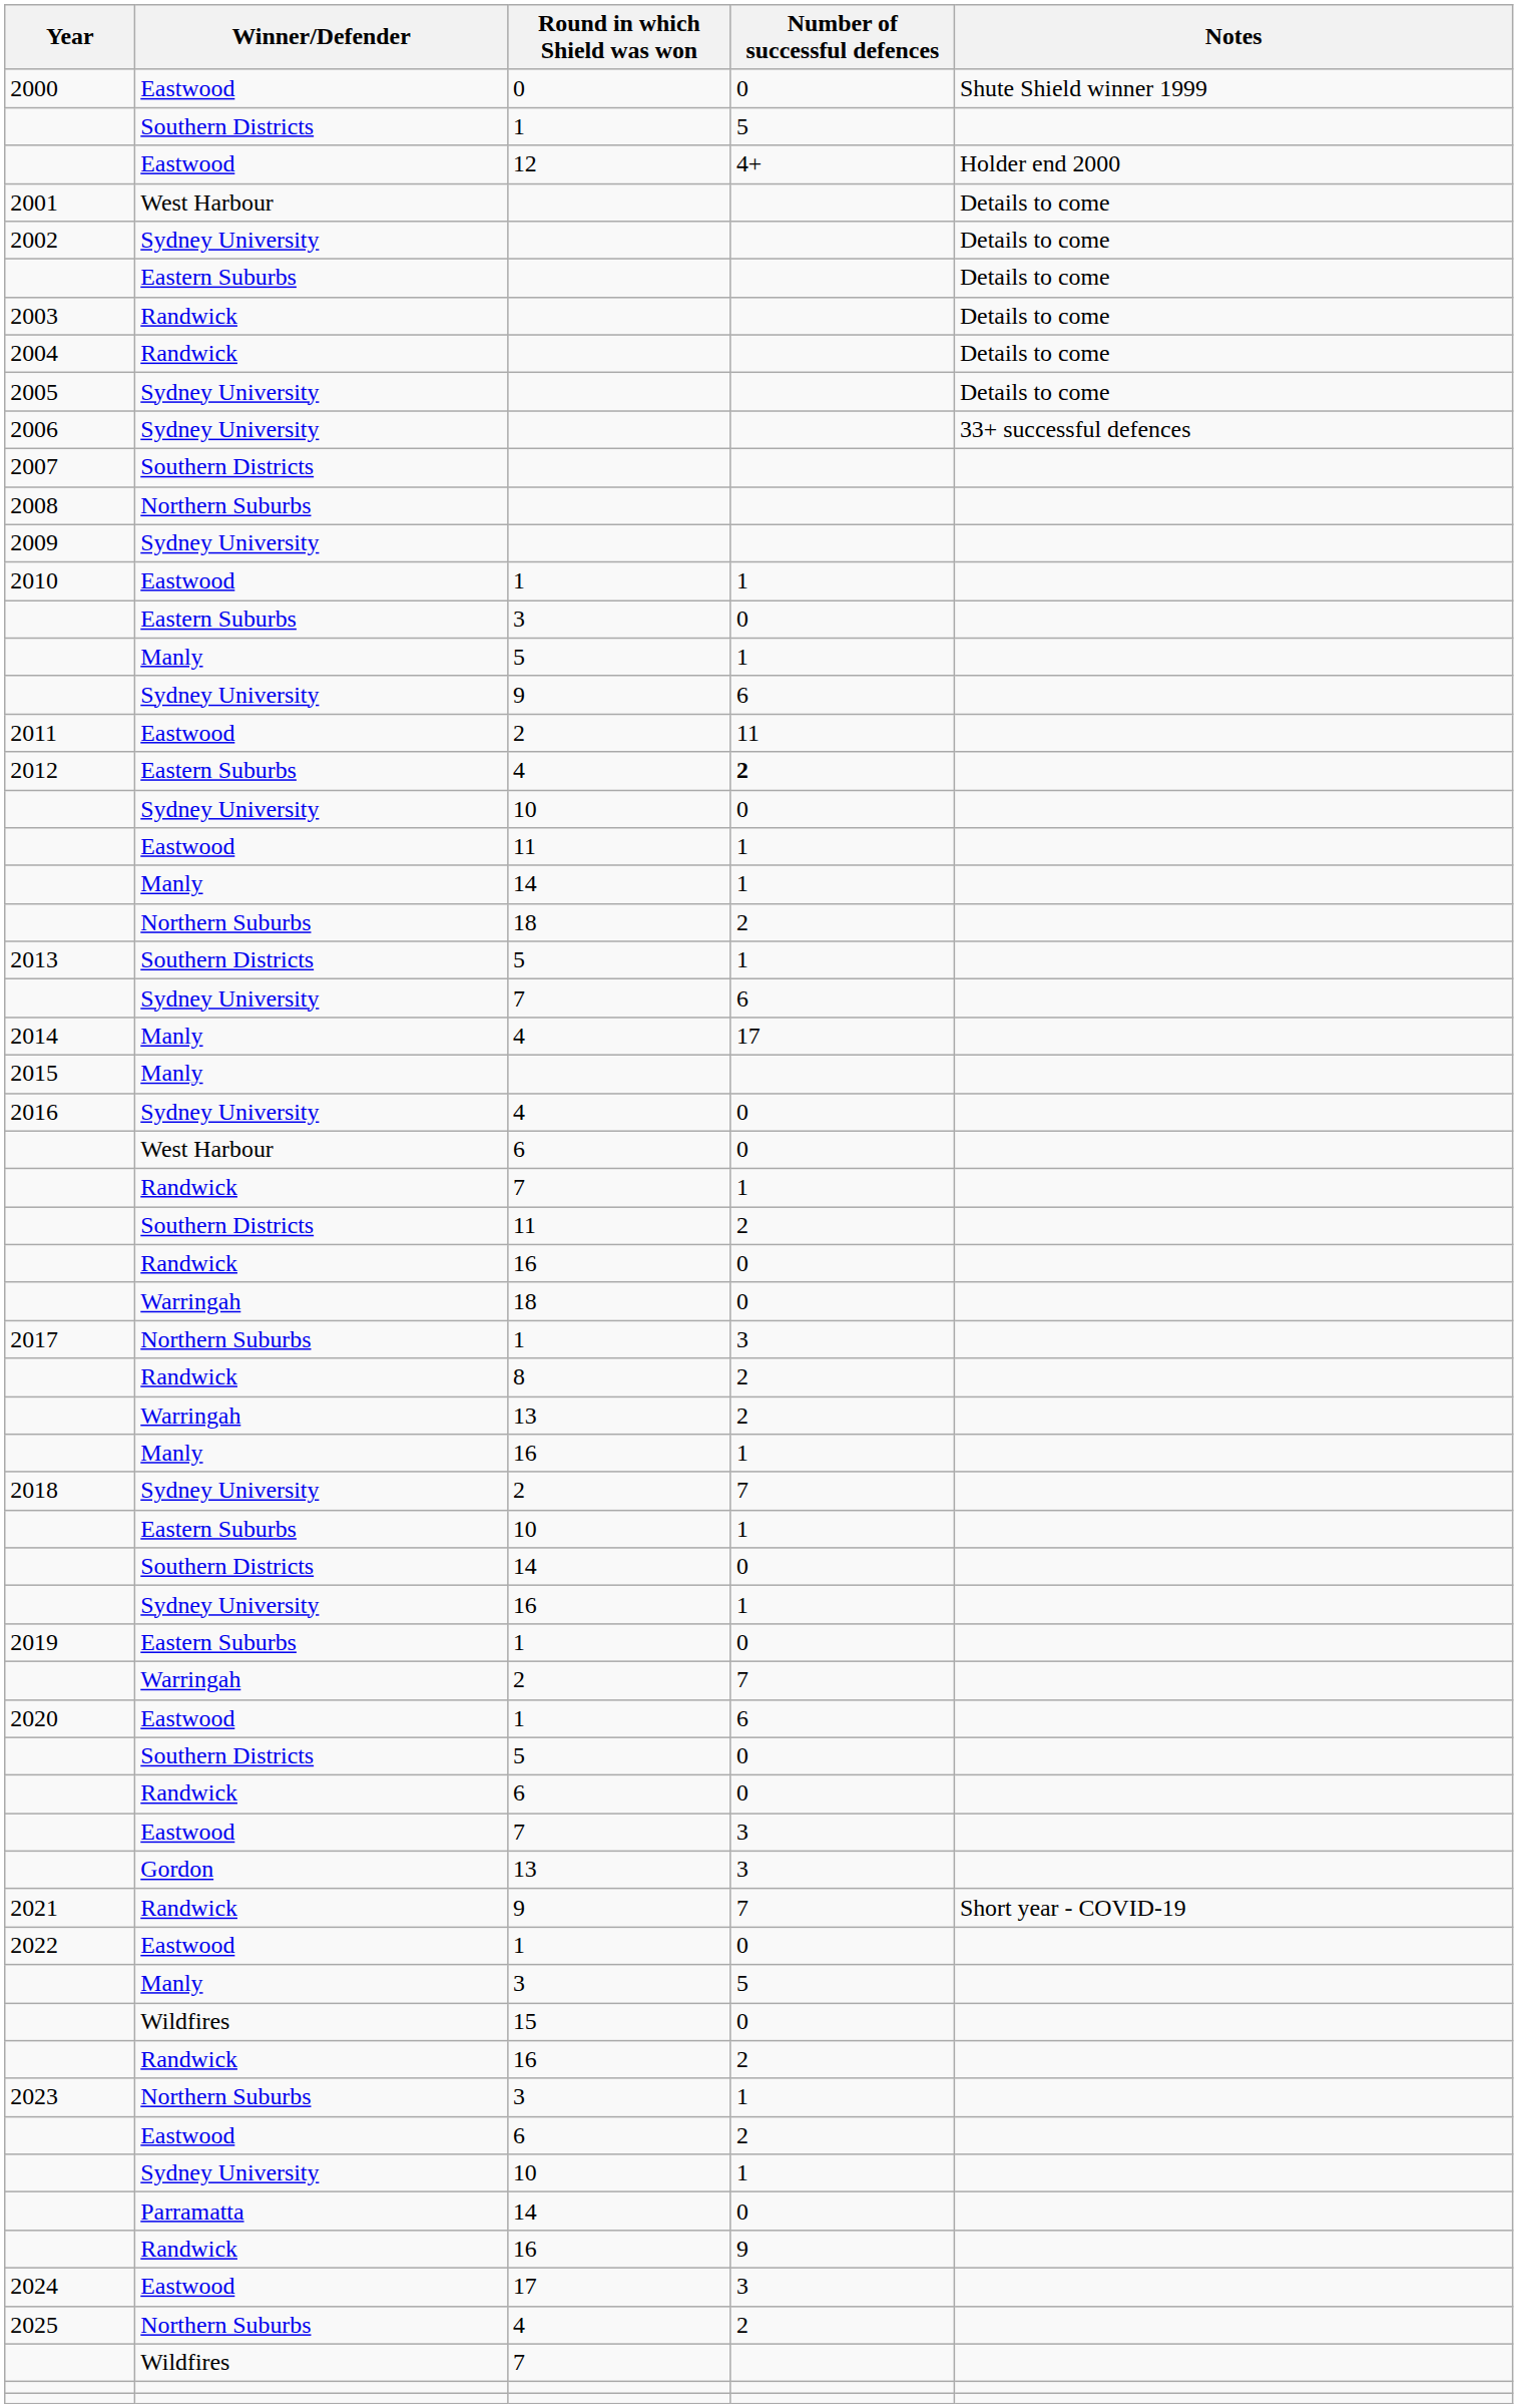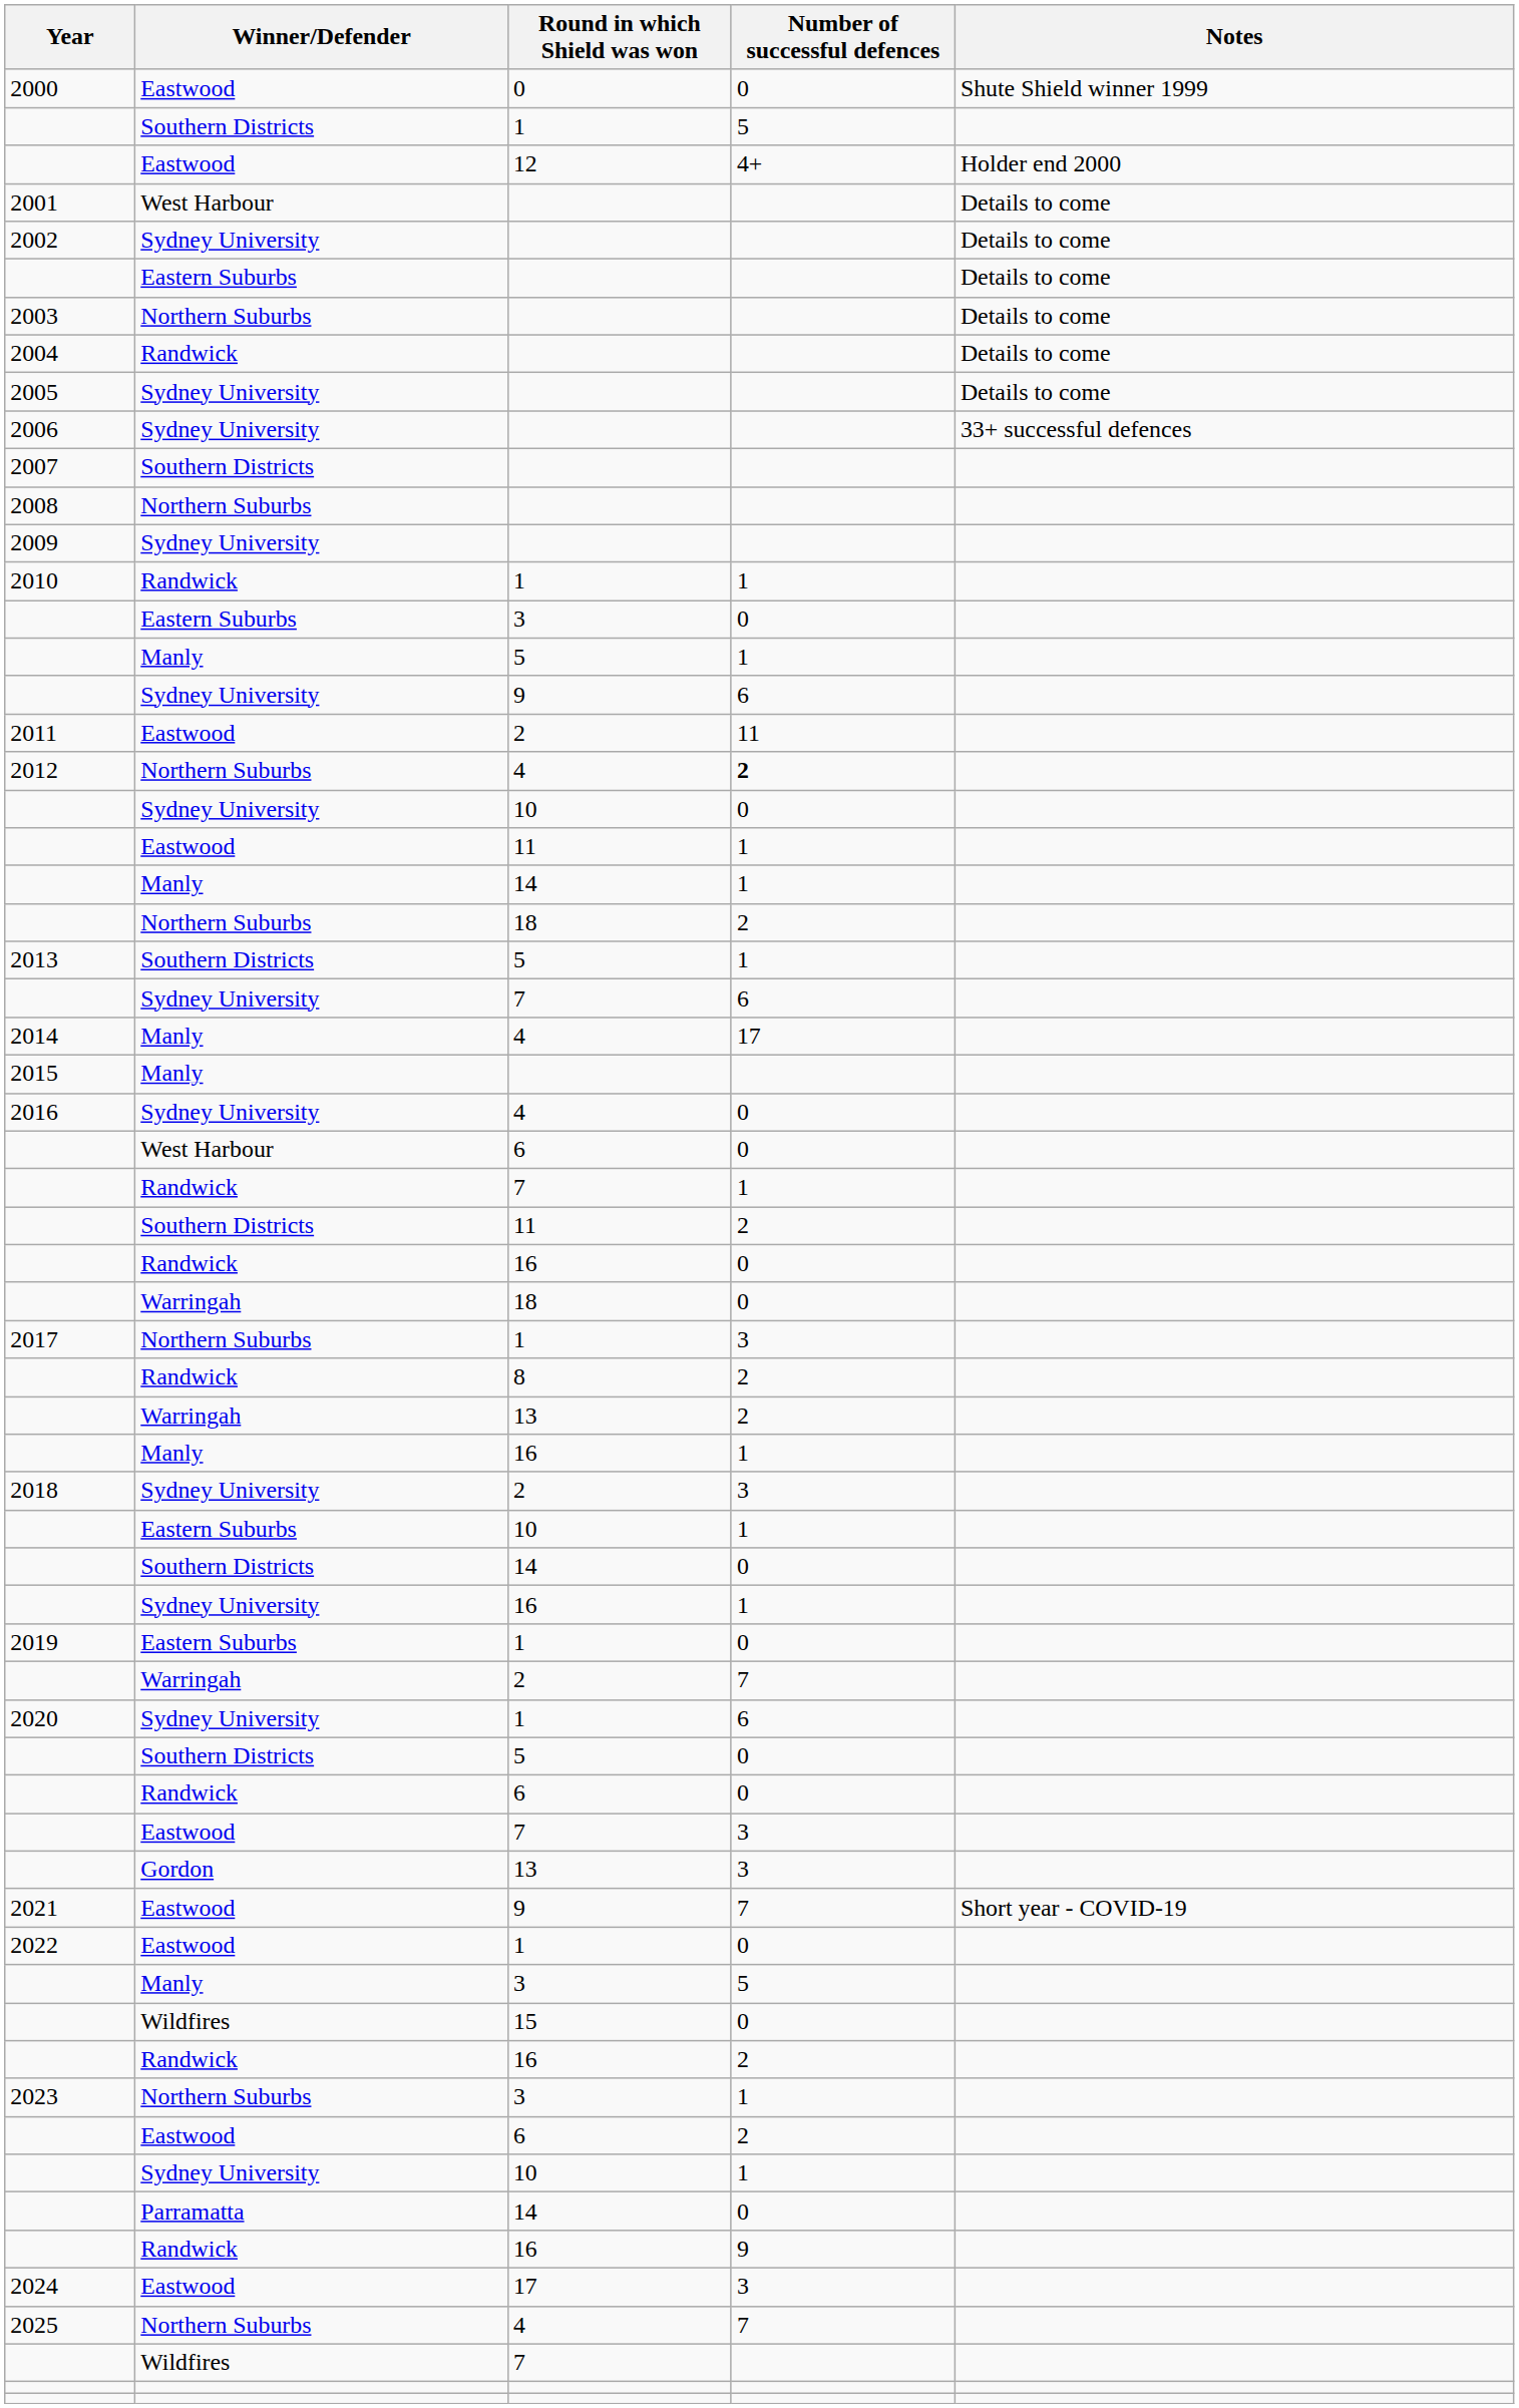2003 | Winner/Defender: Randwick -> Northern Suburbs
2010 | Winner/Defender: Eastwood -> Randwick
2012 | Winner/Defender: Eastern Suburbs -> Northern Suburbs
2018 | Number of successful defences: 7 -> 3
2020 | Winner/Defender: Eastwood -> Sydney University
2021 | Winner/Defender: Randwick -> Eastwood
2025 | Number of successful defences: 2 -> 7
